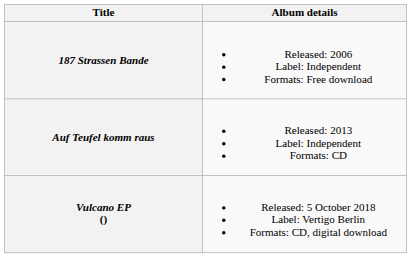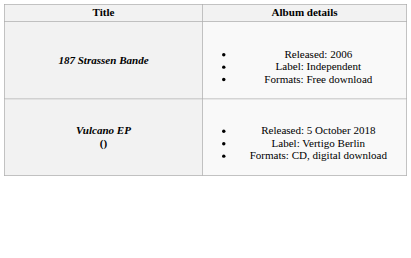- row: Auf Teufel komm raus | Released: 2013 Label: Independent Formats: CD
